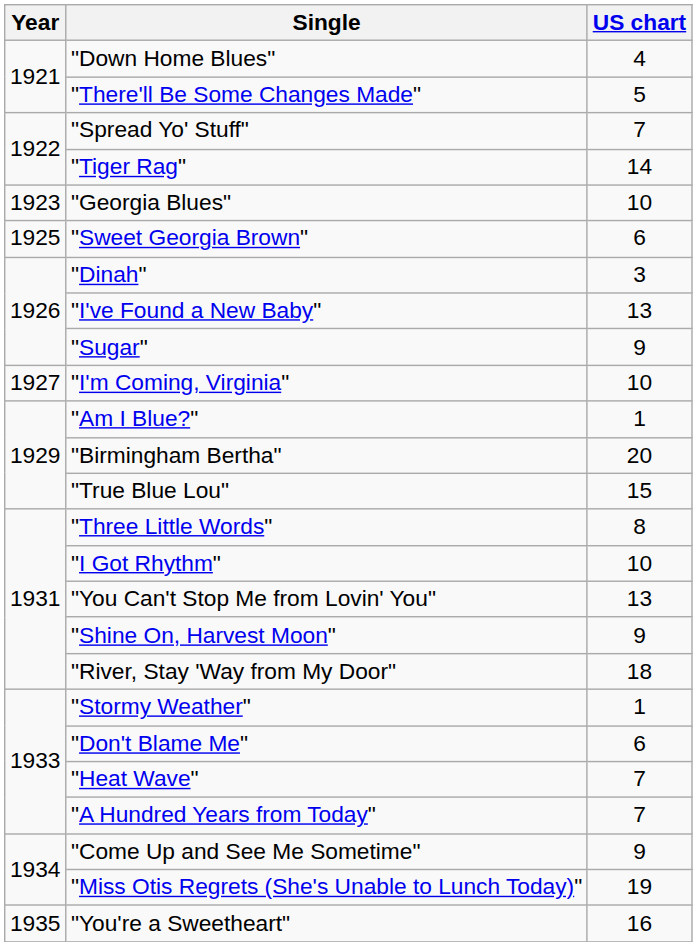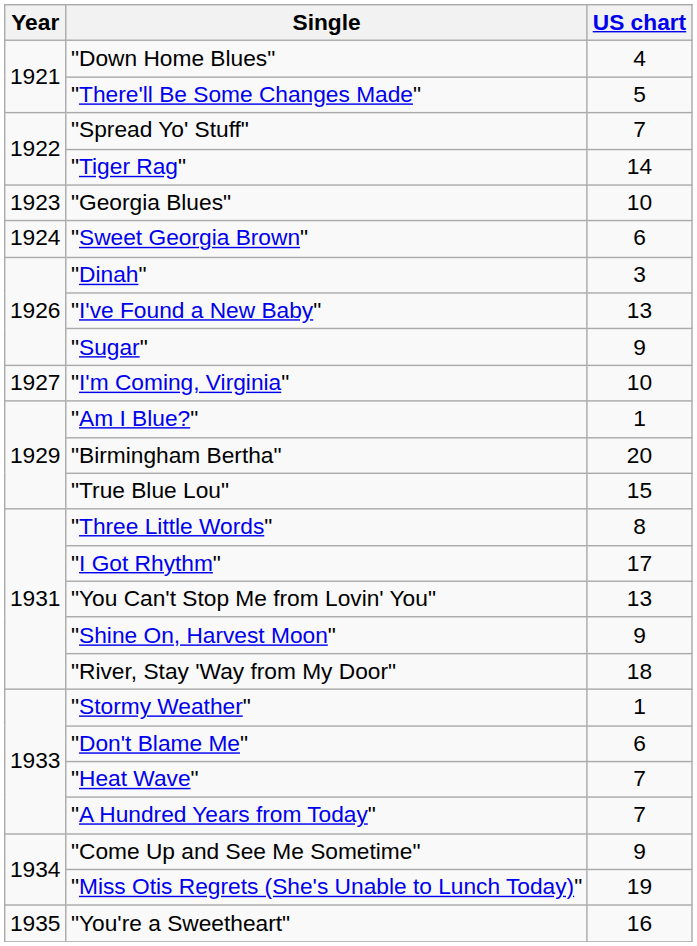"Sweet Georgia Brown" | Year: 1925 -> 1924
"I Got Rhythm" | US chart: 10 -> 17
